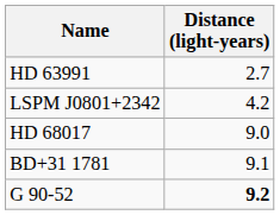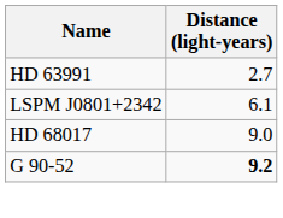LSPM J0801+2342 | Distance (light-years): 4.2 -> 6.1
- row: BD+31 1781 | 9.1
